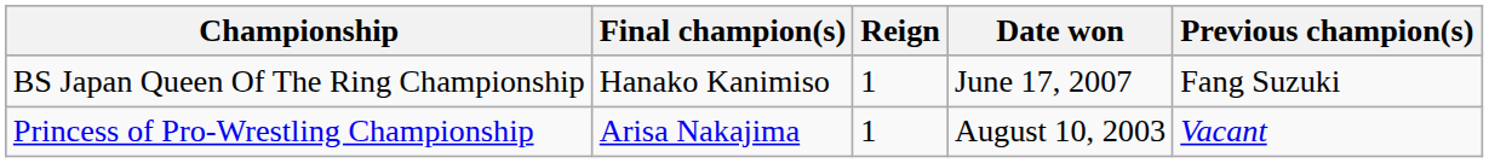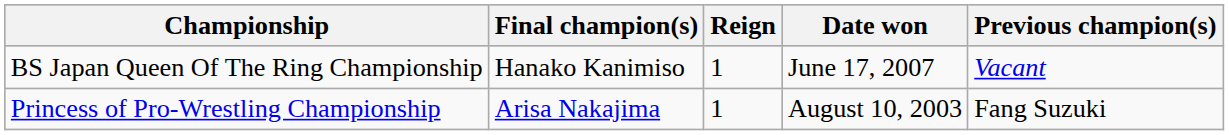BS Japan Queen Of The Ring Championship | Previous champion(s): Fang Suzuki -> Vacant
Princess of Pro-Wrestling Championship | Previous champion(s): Vacant -> Fang Suzuki
